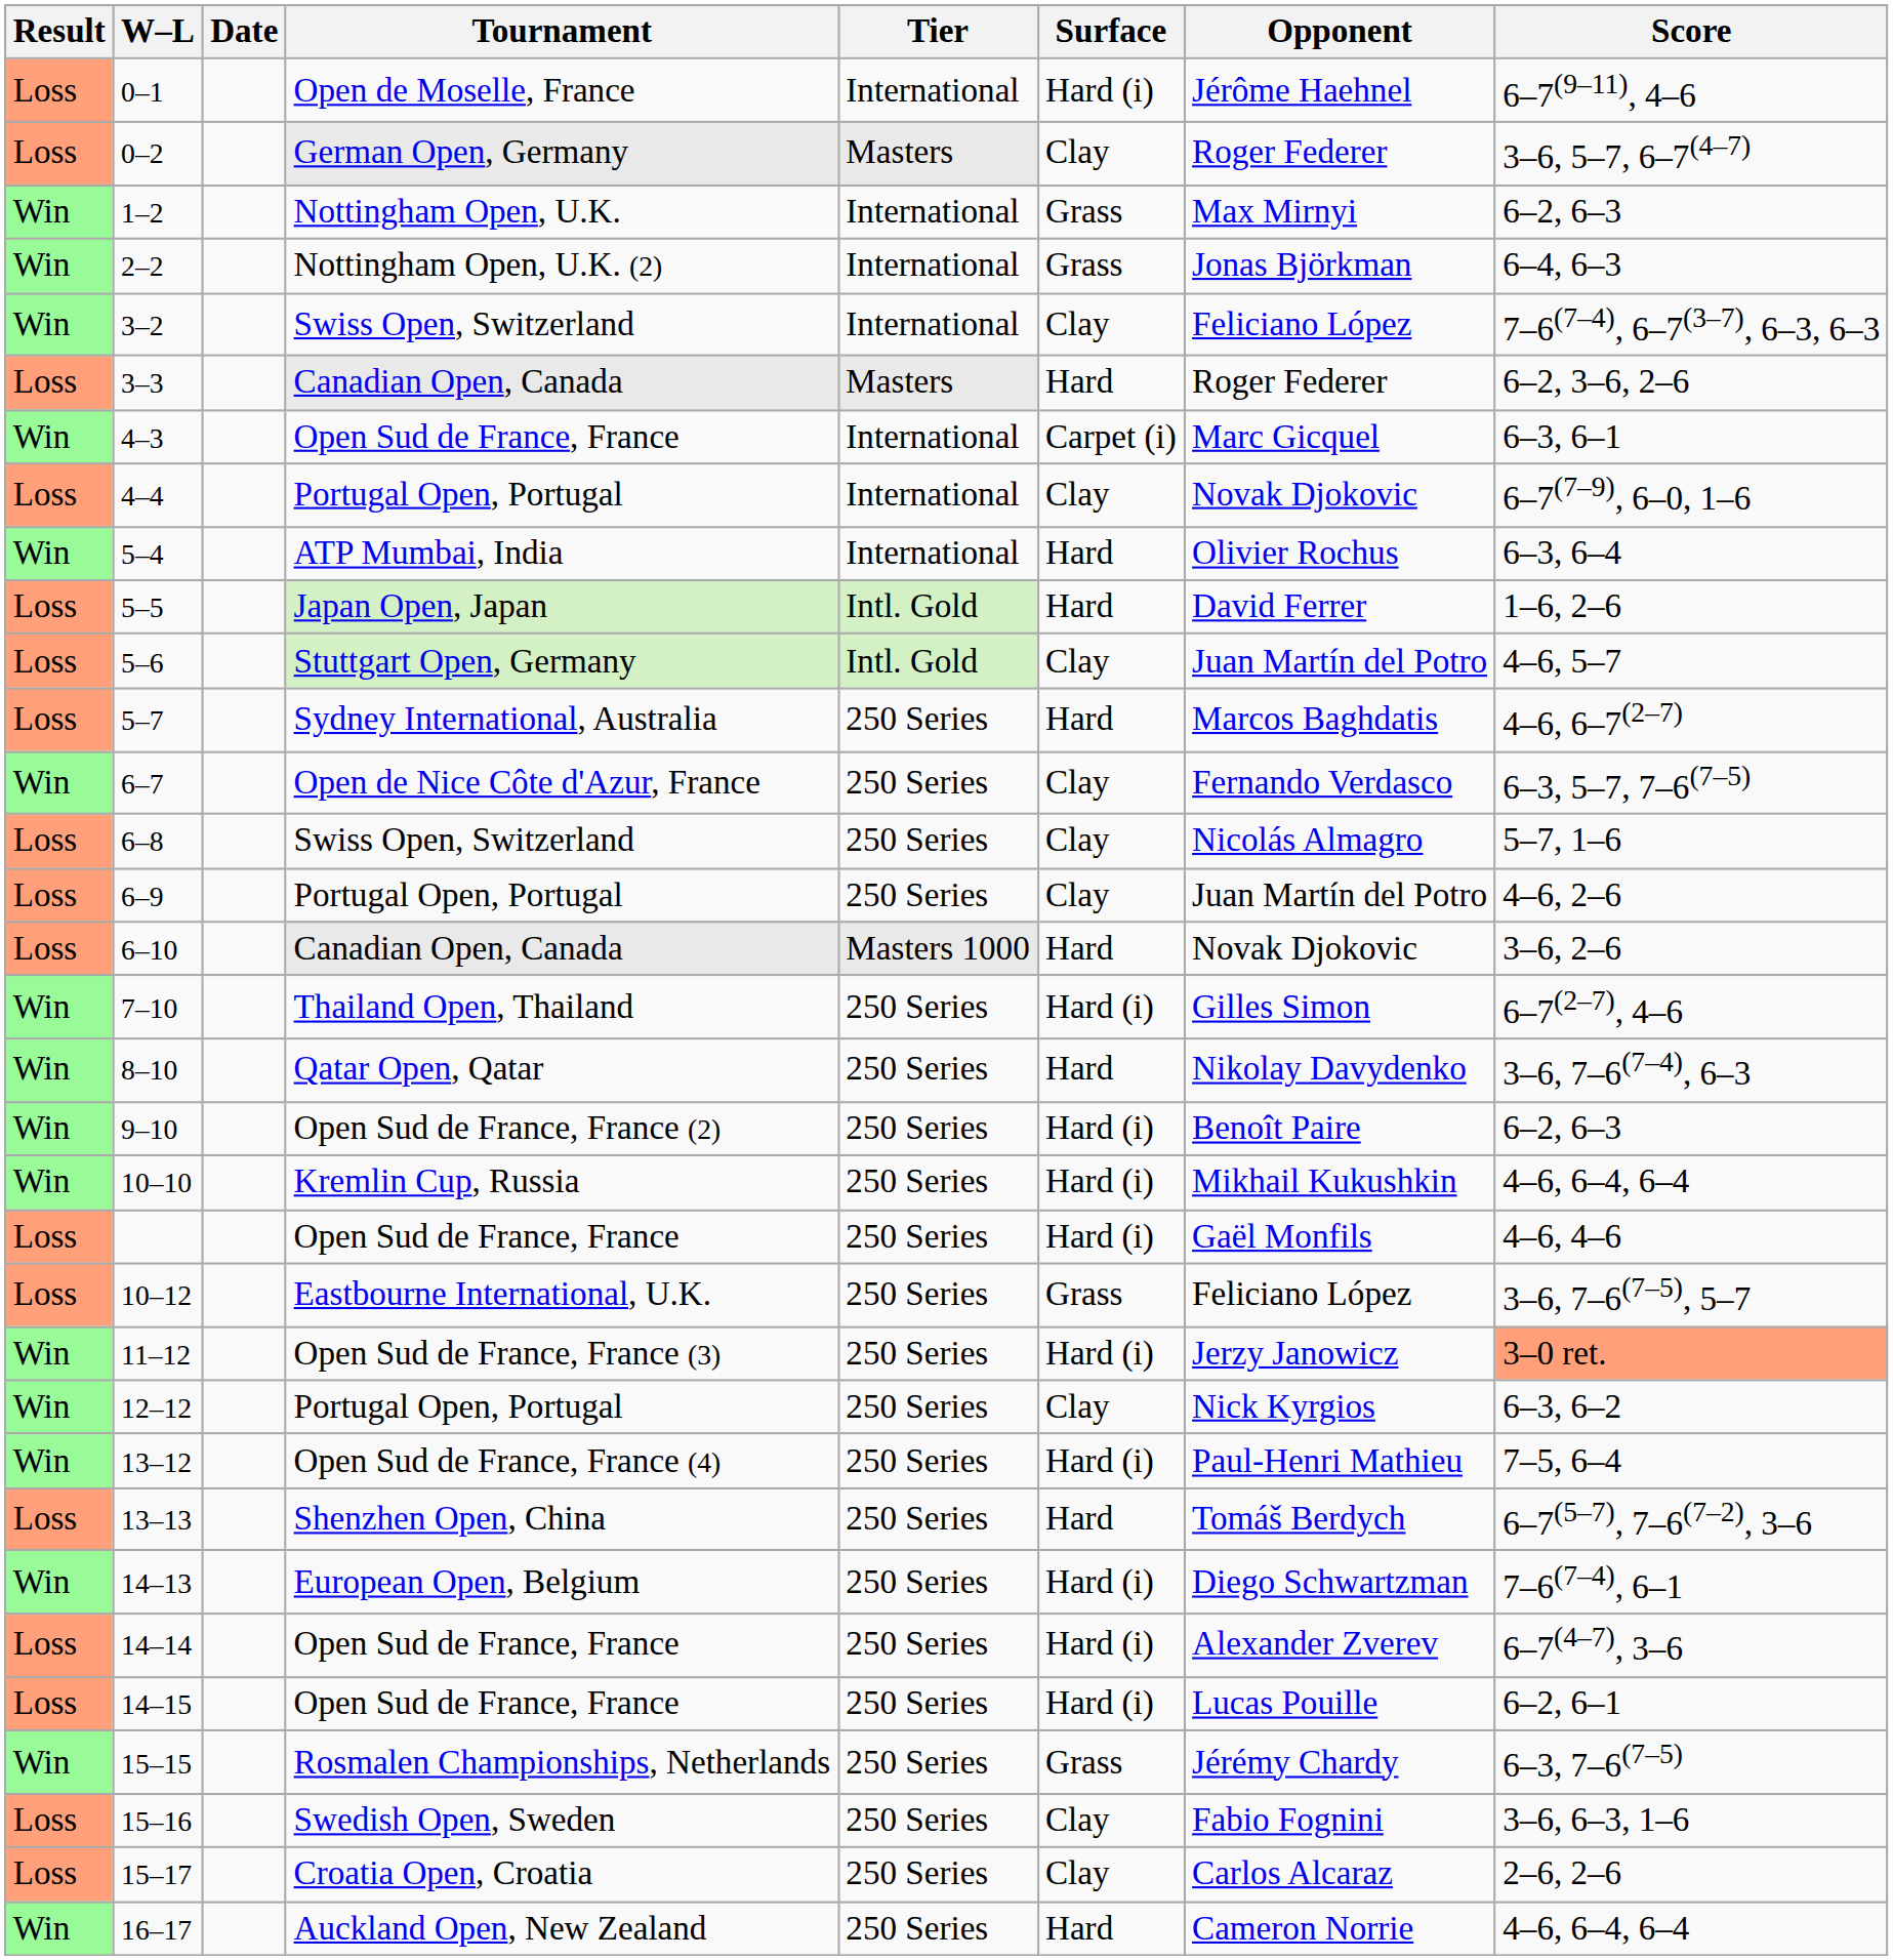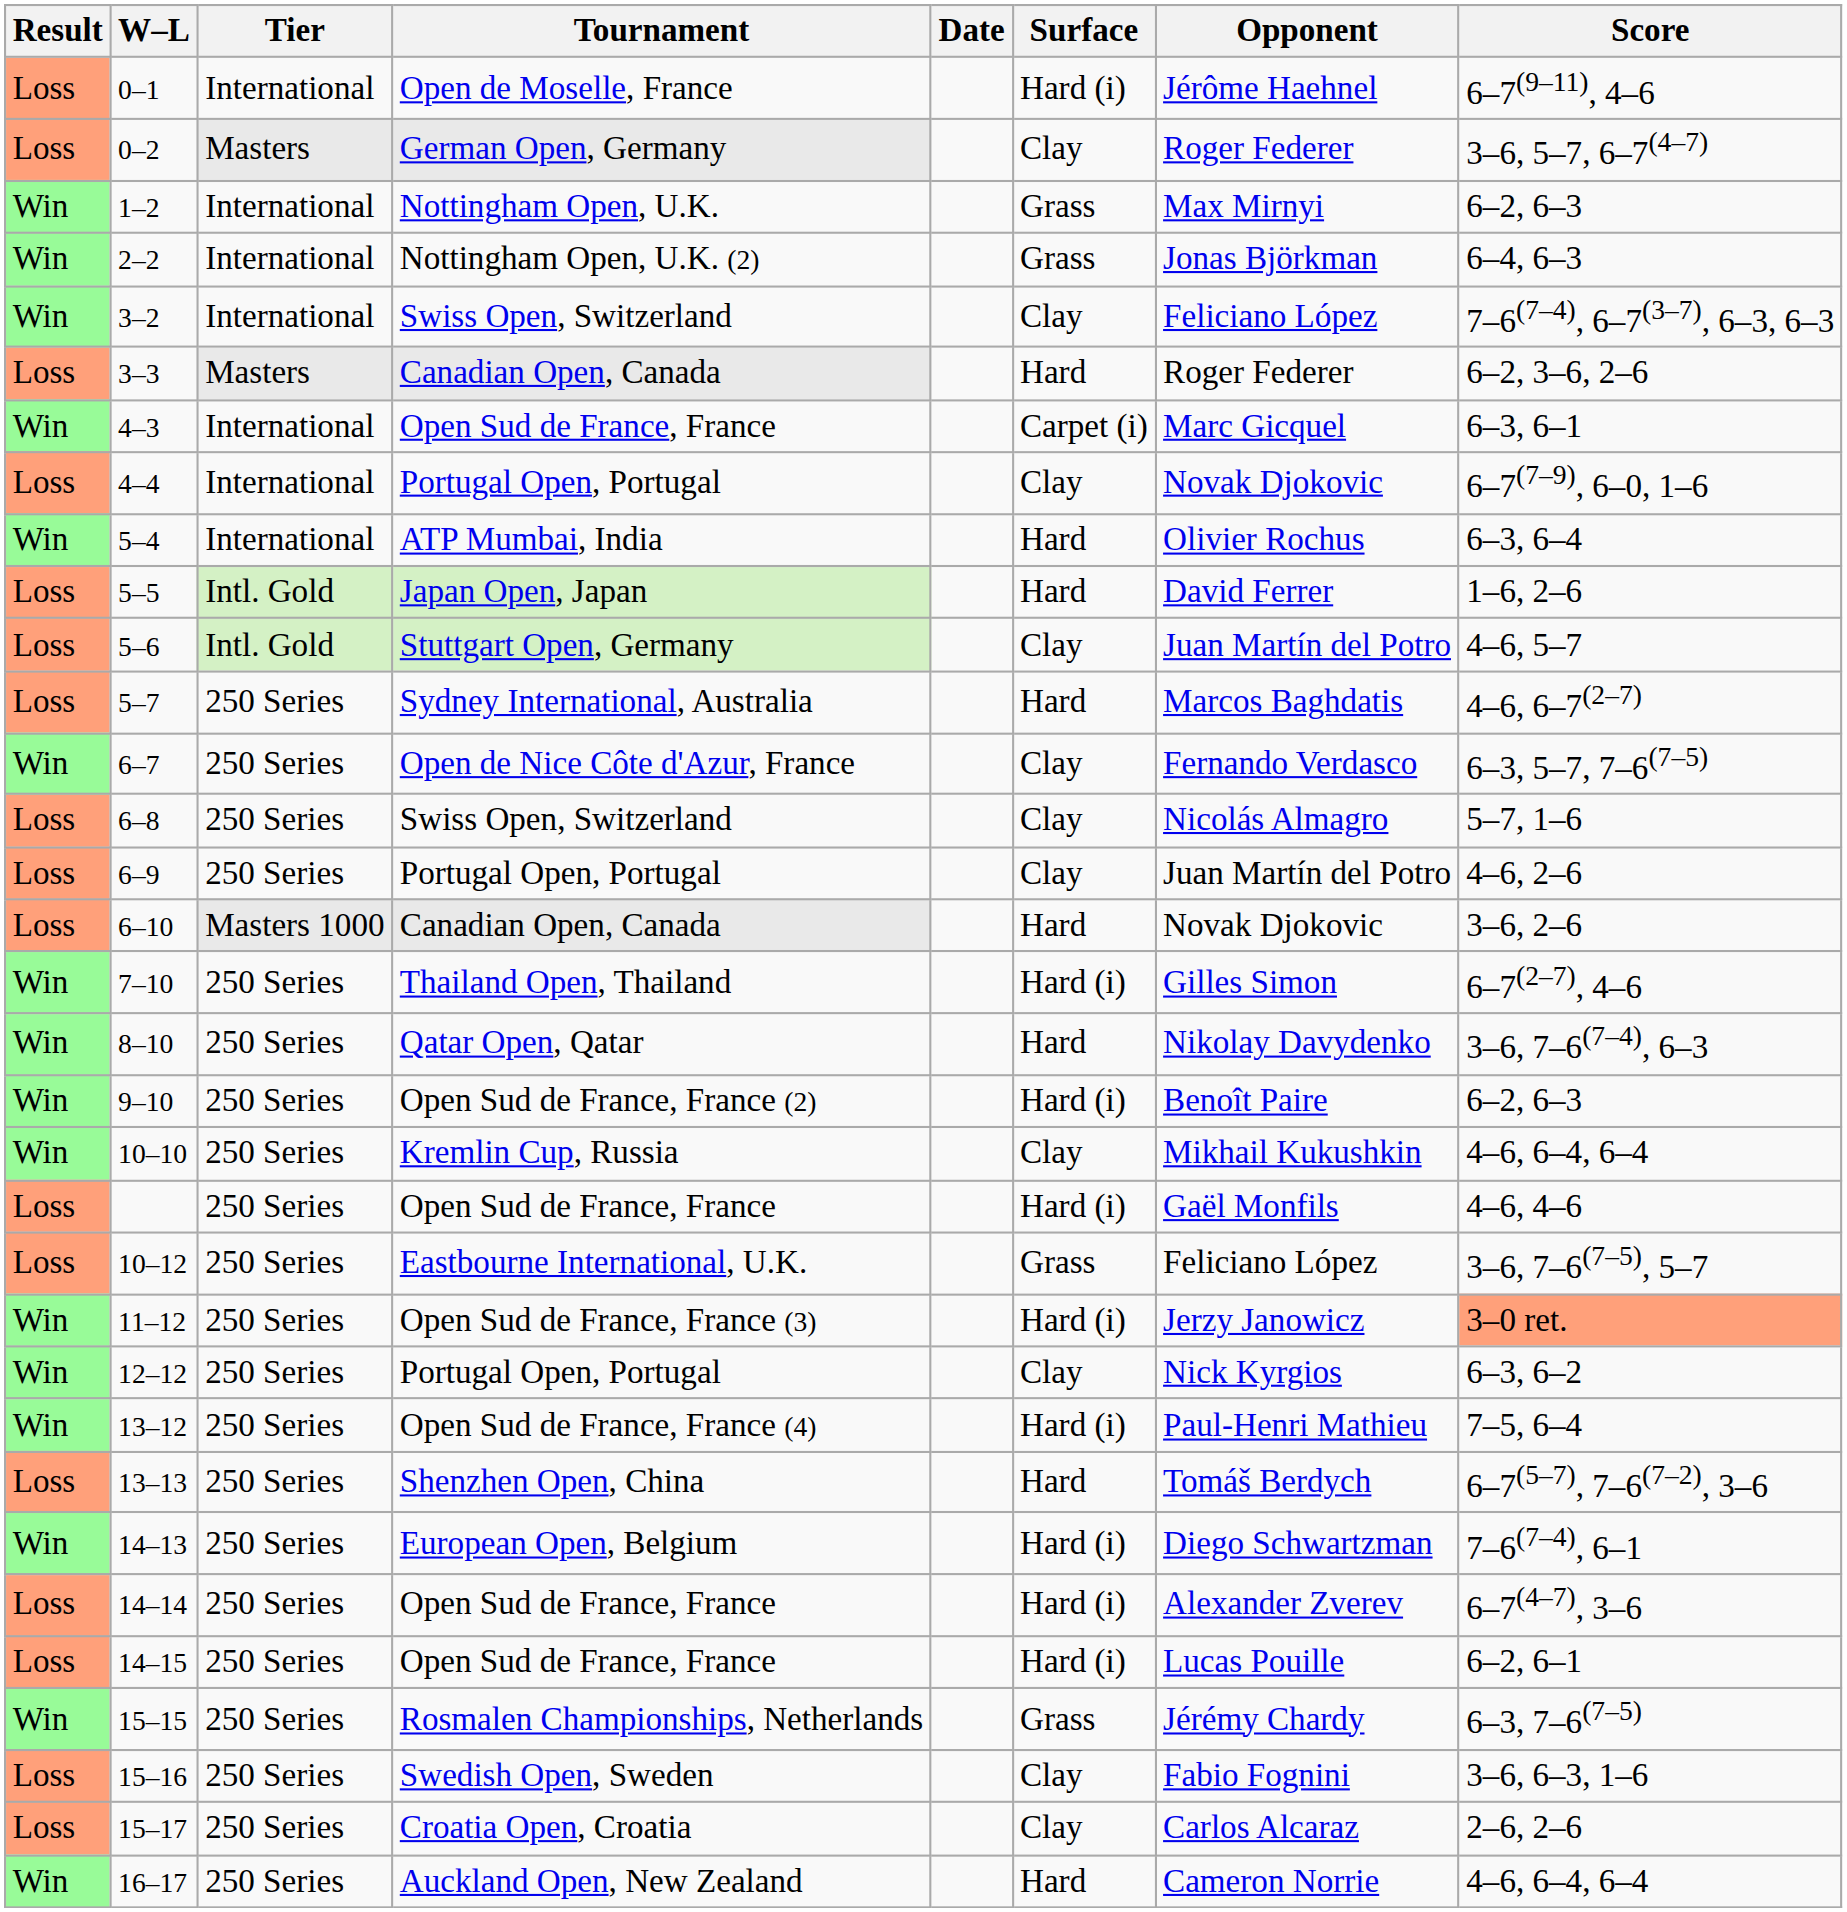columns swapped: Date <-> Tier
10–10 | Surface: Hard (i) -> Clay
